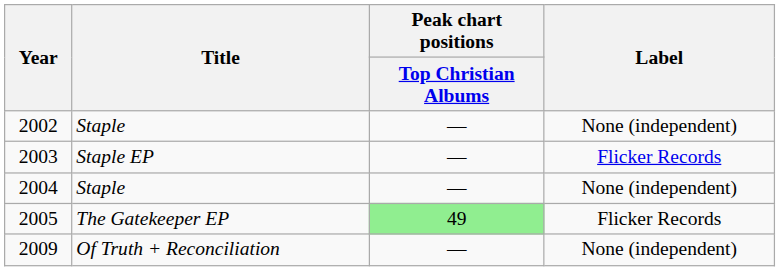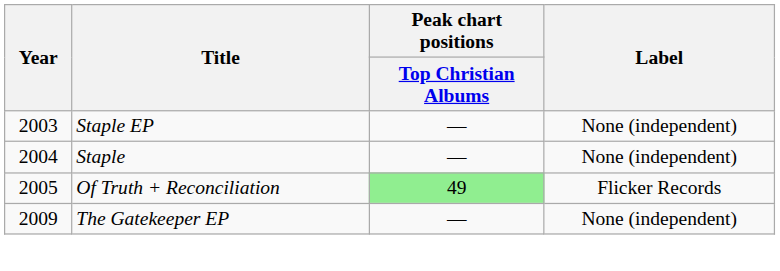- row: 2002 | Staple | — | None (independent)
2003 | Label: Flicker Records -> None (independent)
2005 | Title: The Gatekeeper EP -> Of Truth + Reconciliation
2009 | Title: Of Truth + Reconciliation -> The Gatekeeper EP
